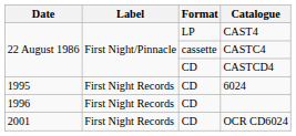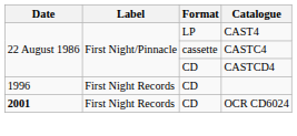- row: 1995 | First Night Records | CD | 6024
OCR CD6024 | Date: normal -> bold
